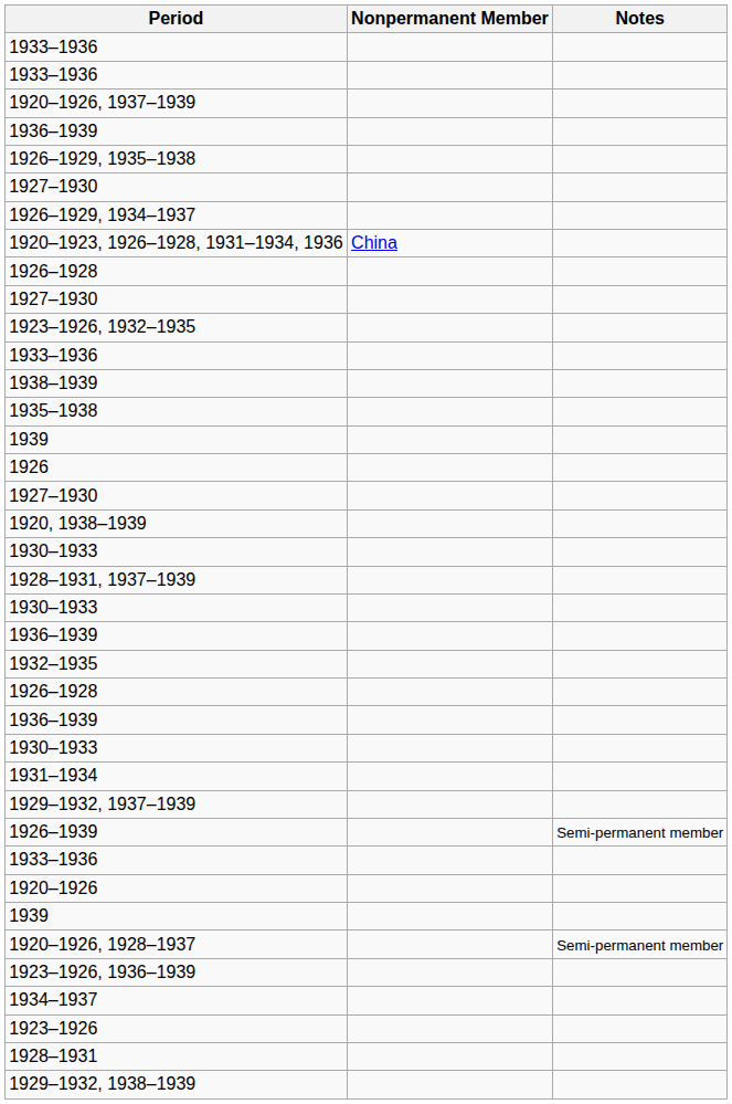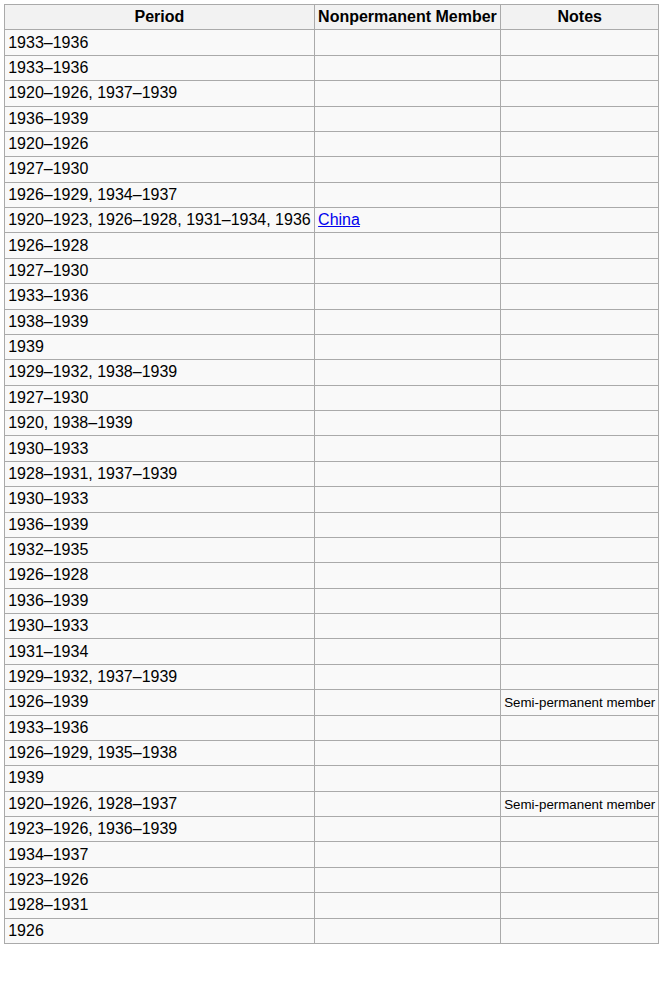rows swapped: 1920–1926 <-> 1926–1929, 1935–1938
- row: 1923–1926, 1932–1935
- row: 1935–1938
rows swapped: 1926 <-> 1929–1932, 1938–1939
